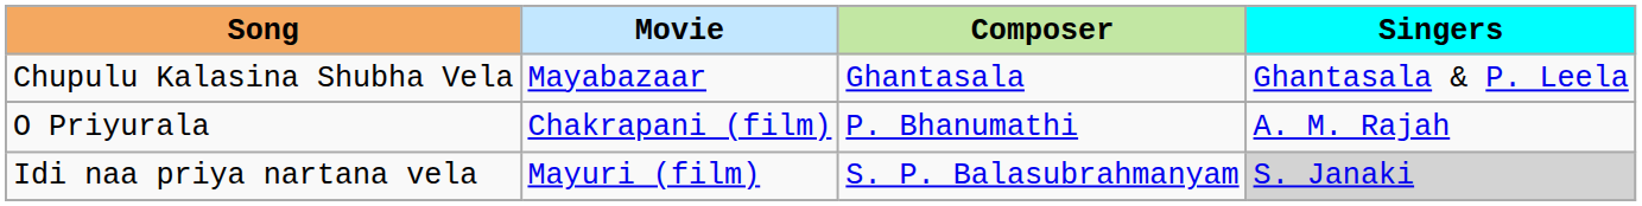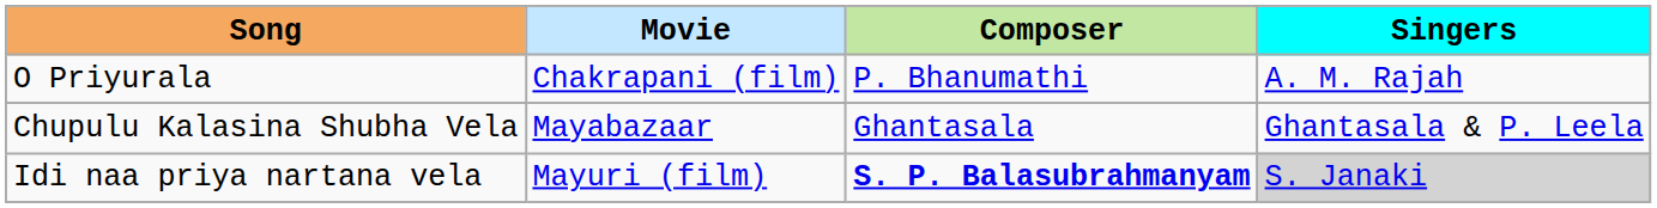rows swapped: Chupulu Kalasina Shubha Vela <-> O Priyurala
Idi naa priya nartana vela | Composer: normal -> bold
